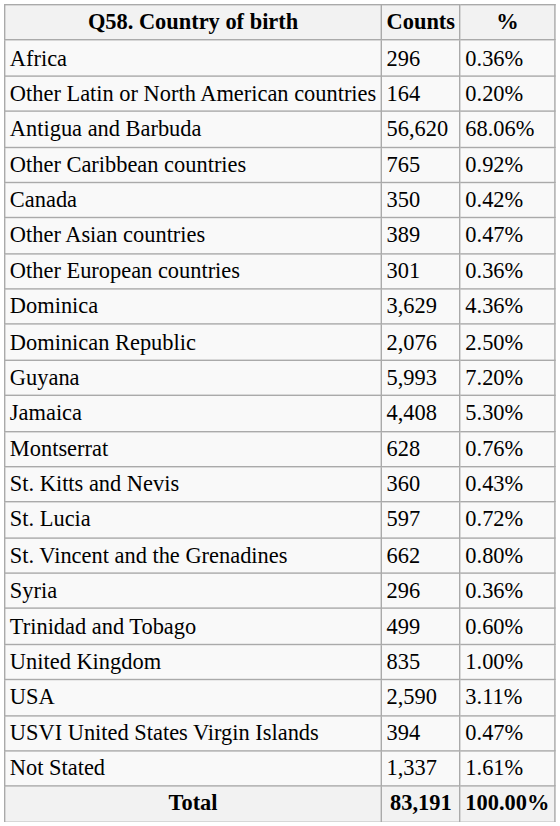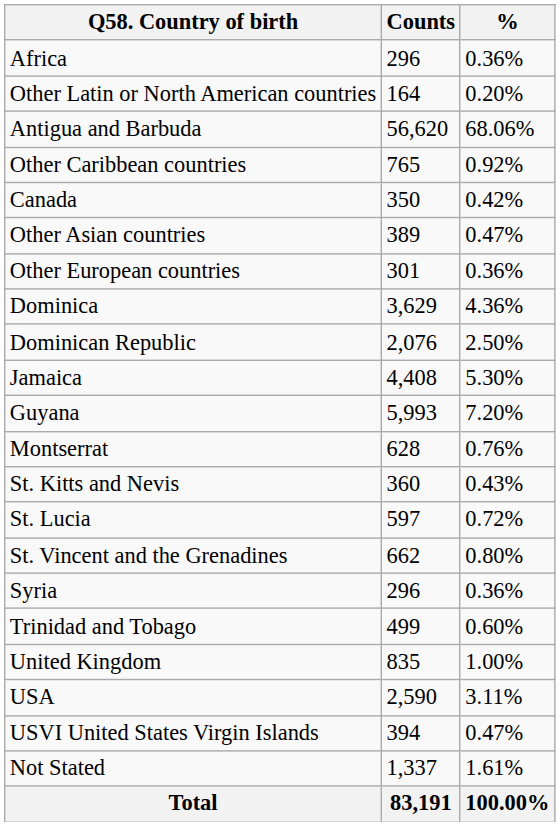rows swapped: Guyana <-> Jamaica
